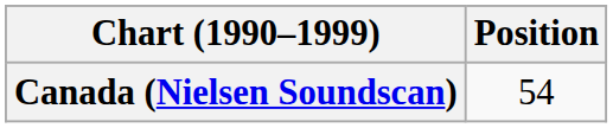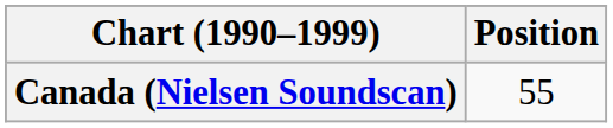Canada (Nielsen Soundscan) | Position: 54 -> 55
